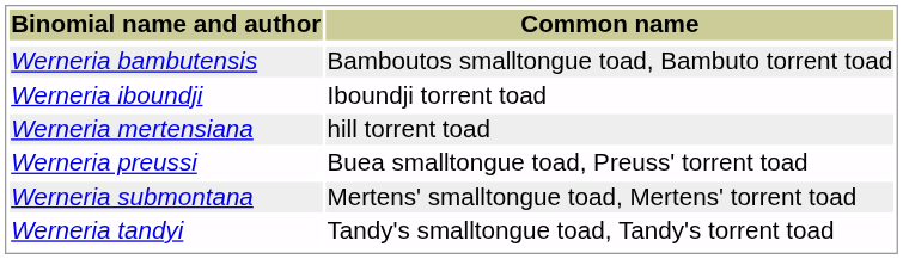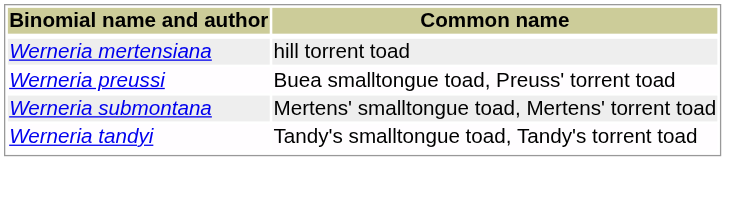- row: Werneria bambutensis | Bamboutos smalltongue toad, Bambuto torrent toad
- row: Werneria iboundji | Iboundji torrent toad
